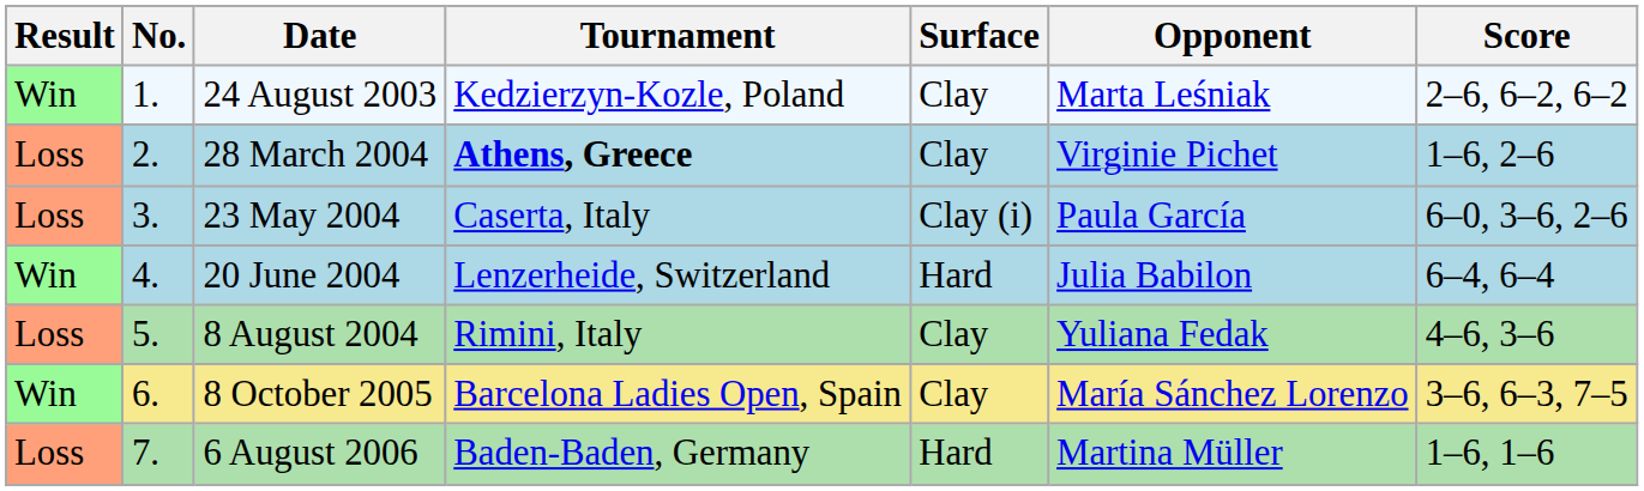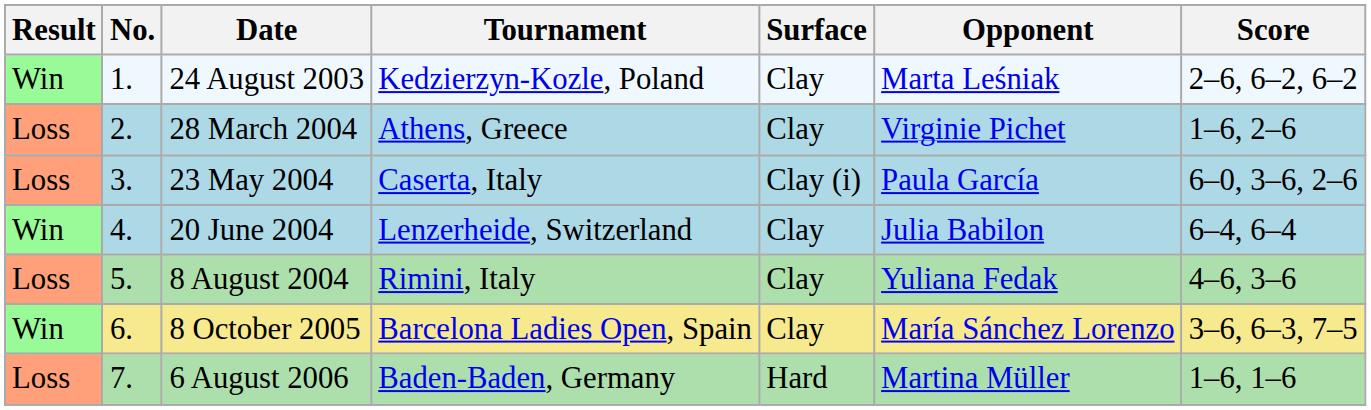28 March 2004 | Tournament: bold -> normal
20 June 2004 | Surface: Hard -> Clay
